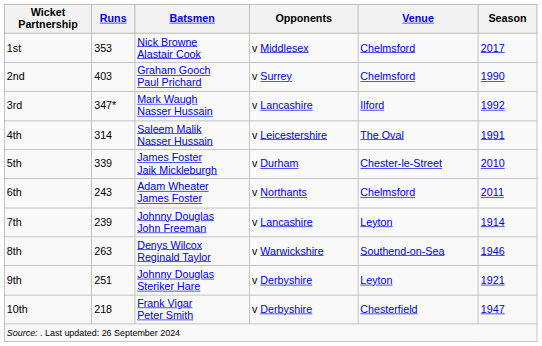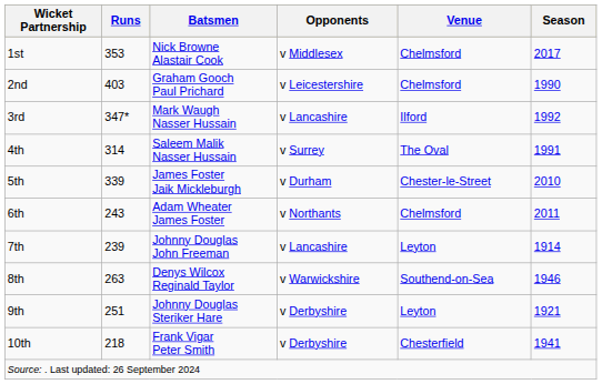2nd | Opponents: v Surrey -> v Leicestershire
4th | Opponents: v Leicestershire -> v Surrey
10th | Season: 1947 -> 1941
